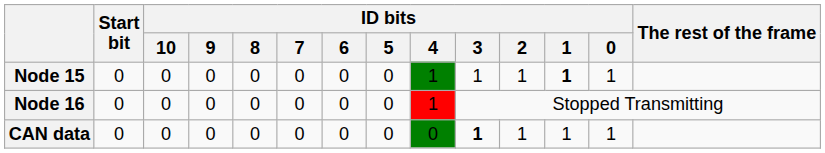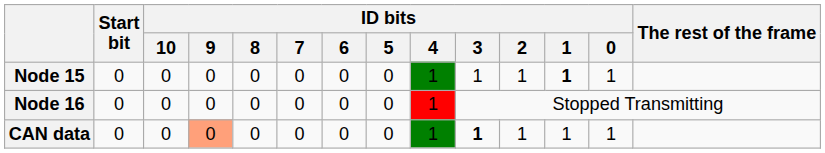CAN data | ID bits / 9: no background -> lightsalmon background
CAN data | ID bits / 4: 0 -> 1
